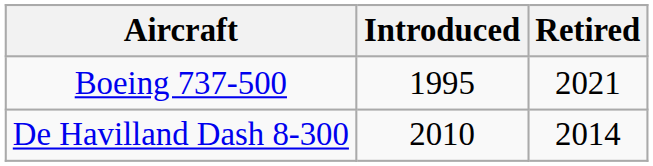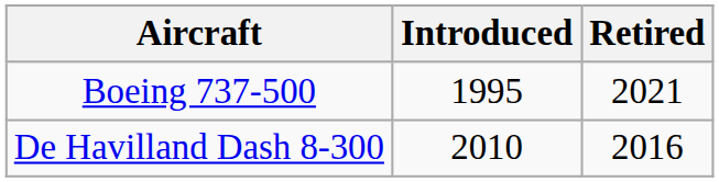De Havilland Dash 8-300 | Retired: 2014 -> 2016
